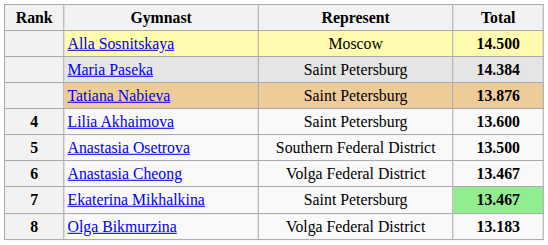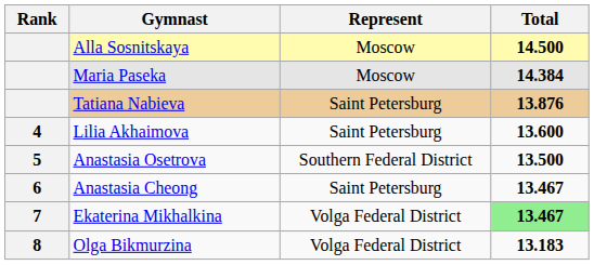Maria Paseka | Represent: Saint Petersburg -> Moscow
Anastasia Cheong | Represent: Volga Federal District -> Saint Petersburg
Ekaterina Mikhalkina | Represent: Saint Petersburg -> Volga Federal District
